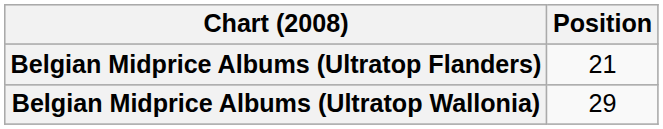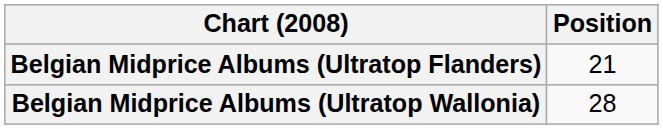Belgian Midprice Albums (Ultratop Wallonia) | Position: 29 -> 28
